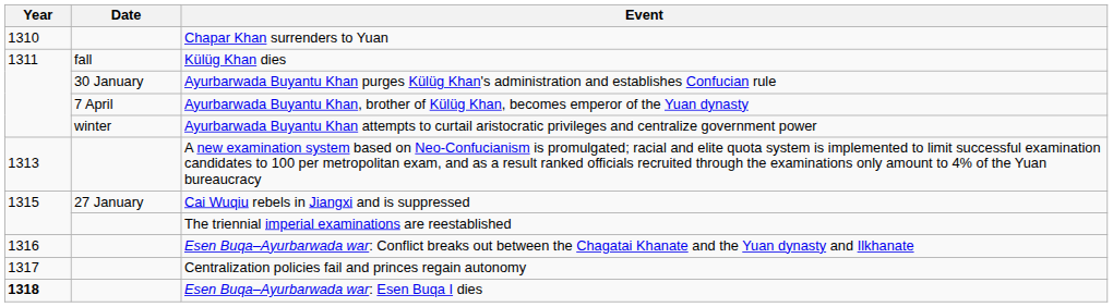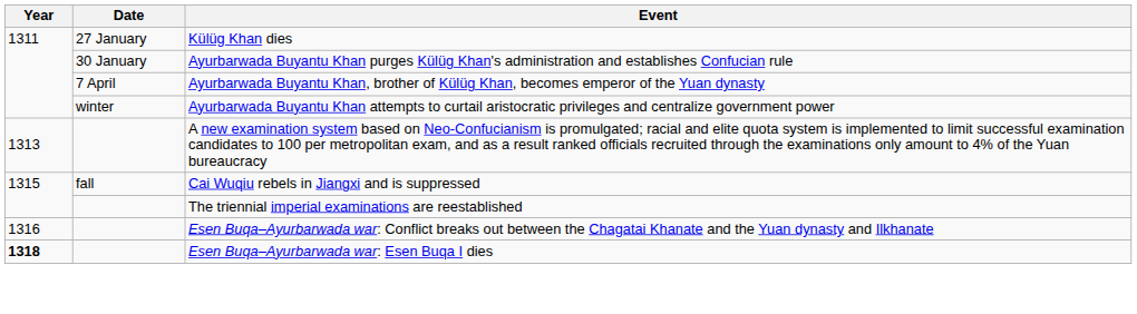- row: 1310 | Chapar Khan surrenders to Yuan
Külüg Khan dies | Date: fall -> 27 January
Cai Wuqiu rebels in Jiangxi and is suppressed | Date: 27 January -> fall
- row: 1317 | Centralization policies fail and princes regain autonomy
